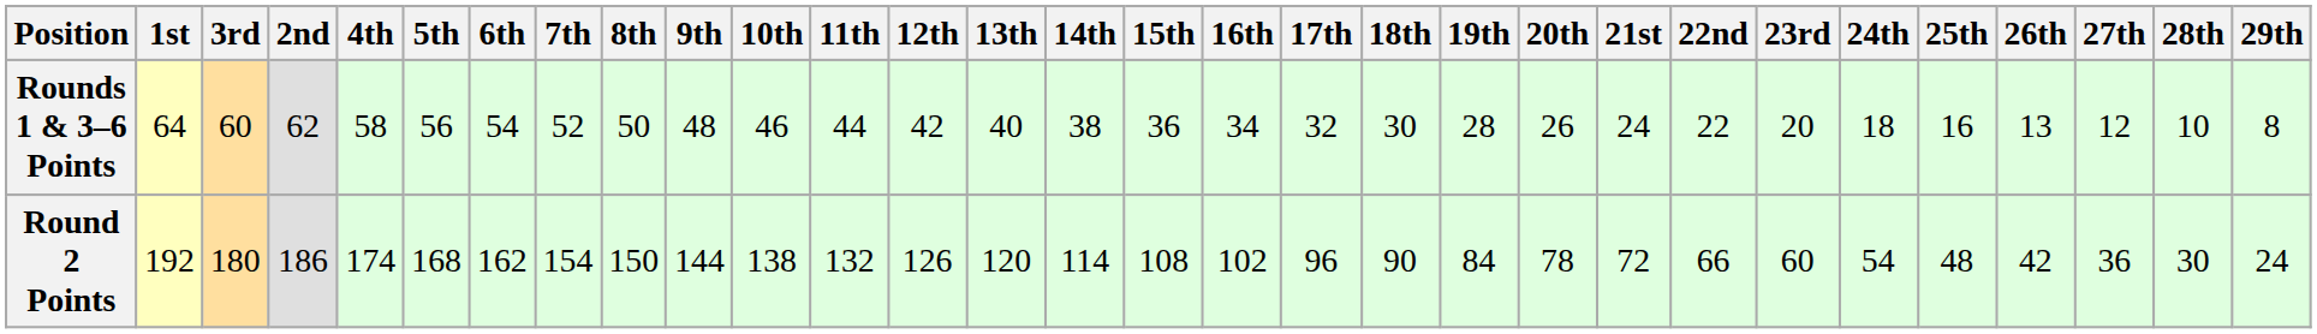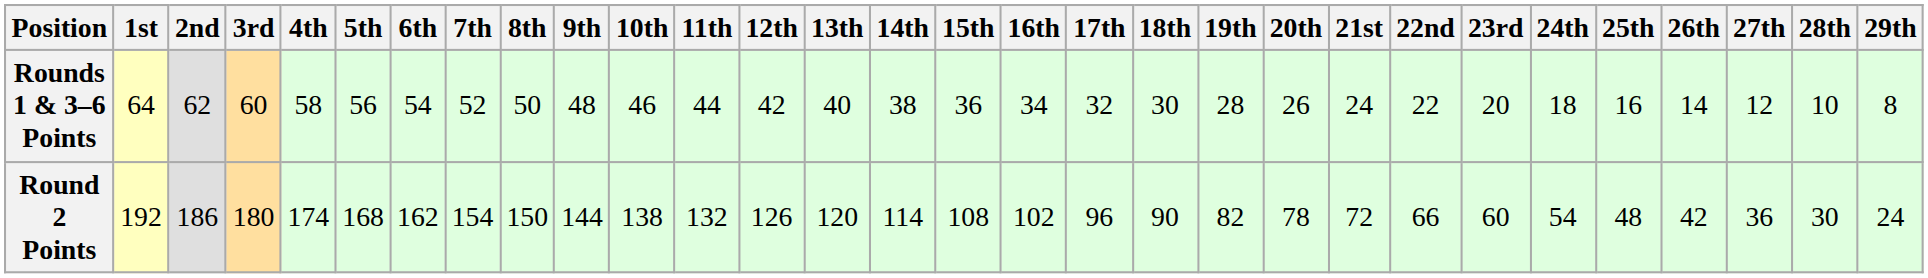columns swapped: 2nd <-> 3rd
Rounds 1 & 3–6 Points | 26th: 13 -> 14
Round 2 Points | 19th: 84 -> 82
